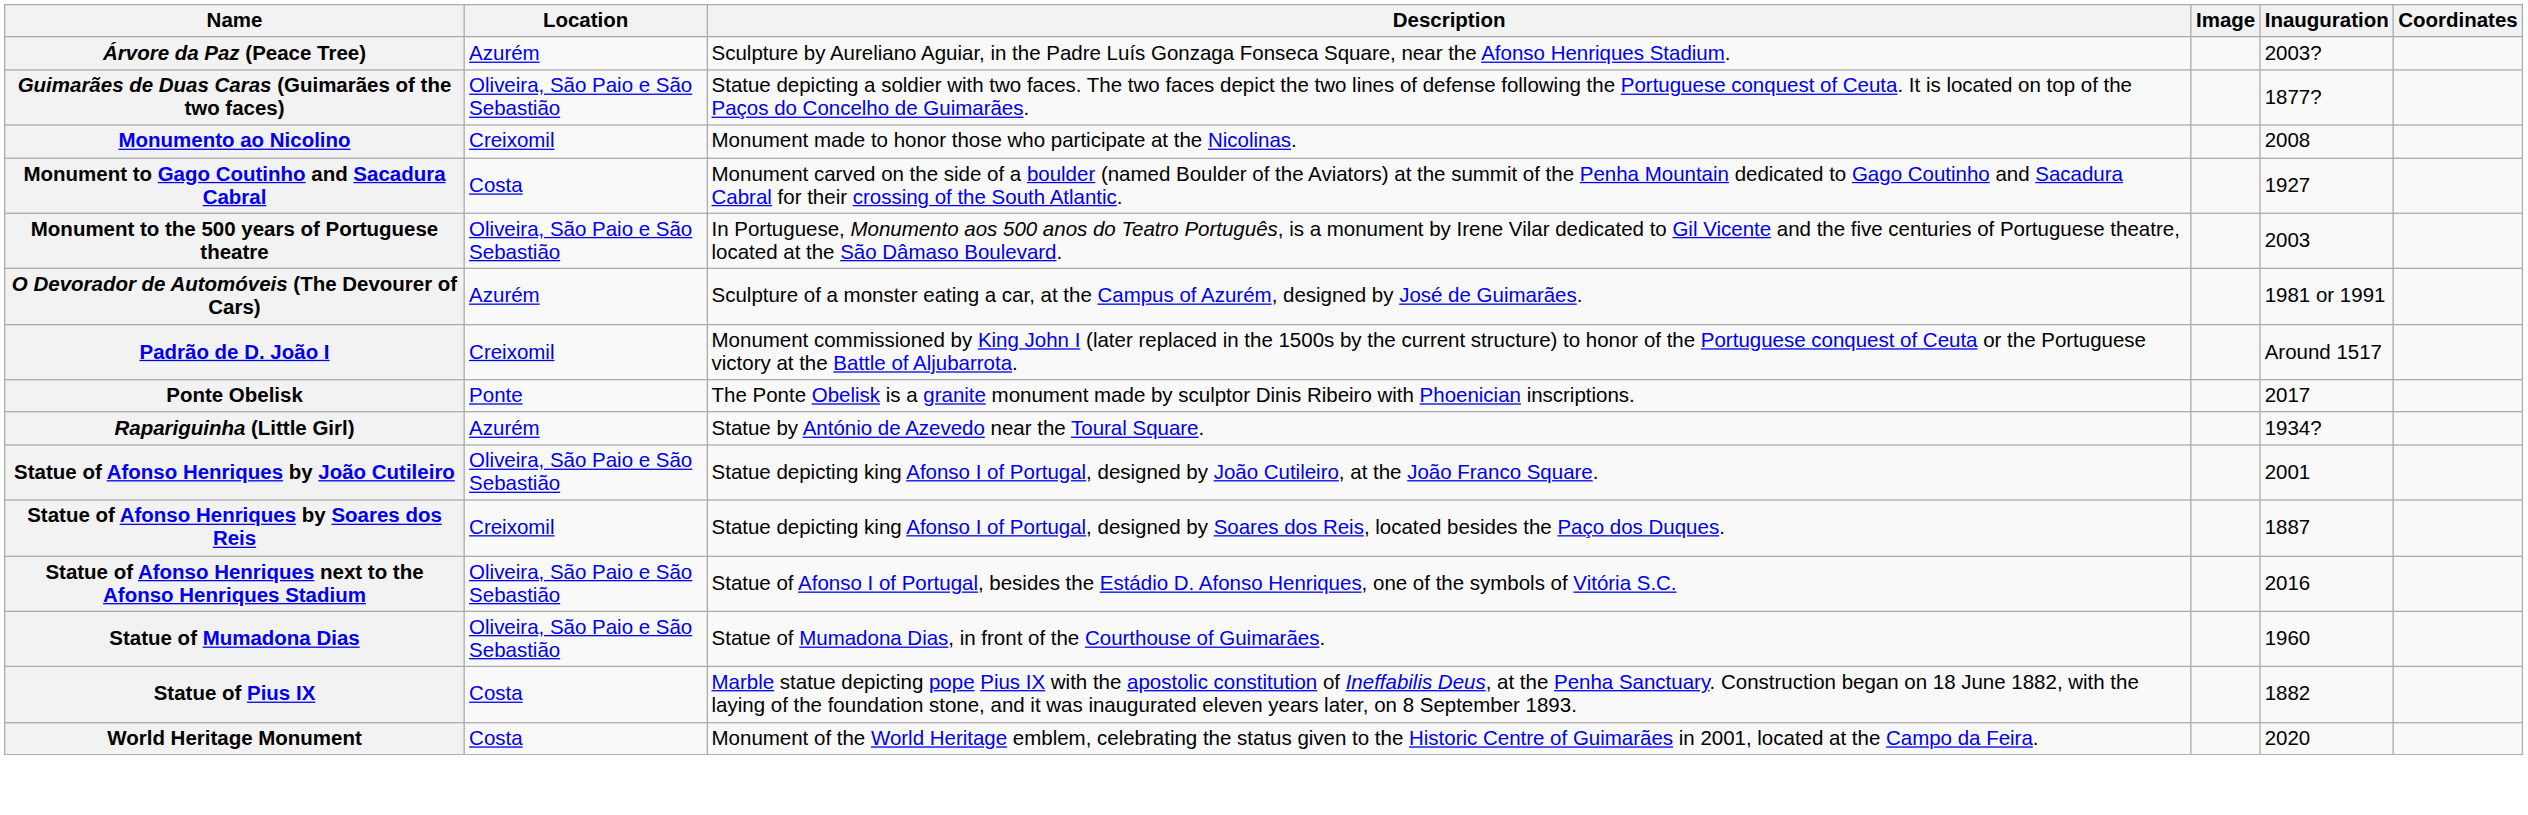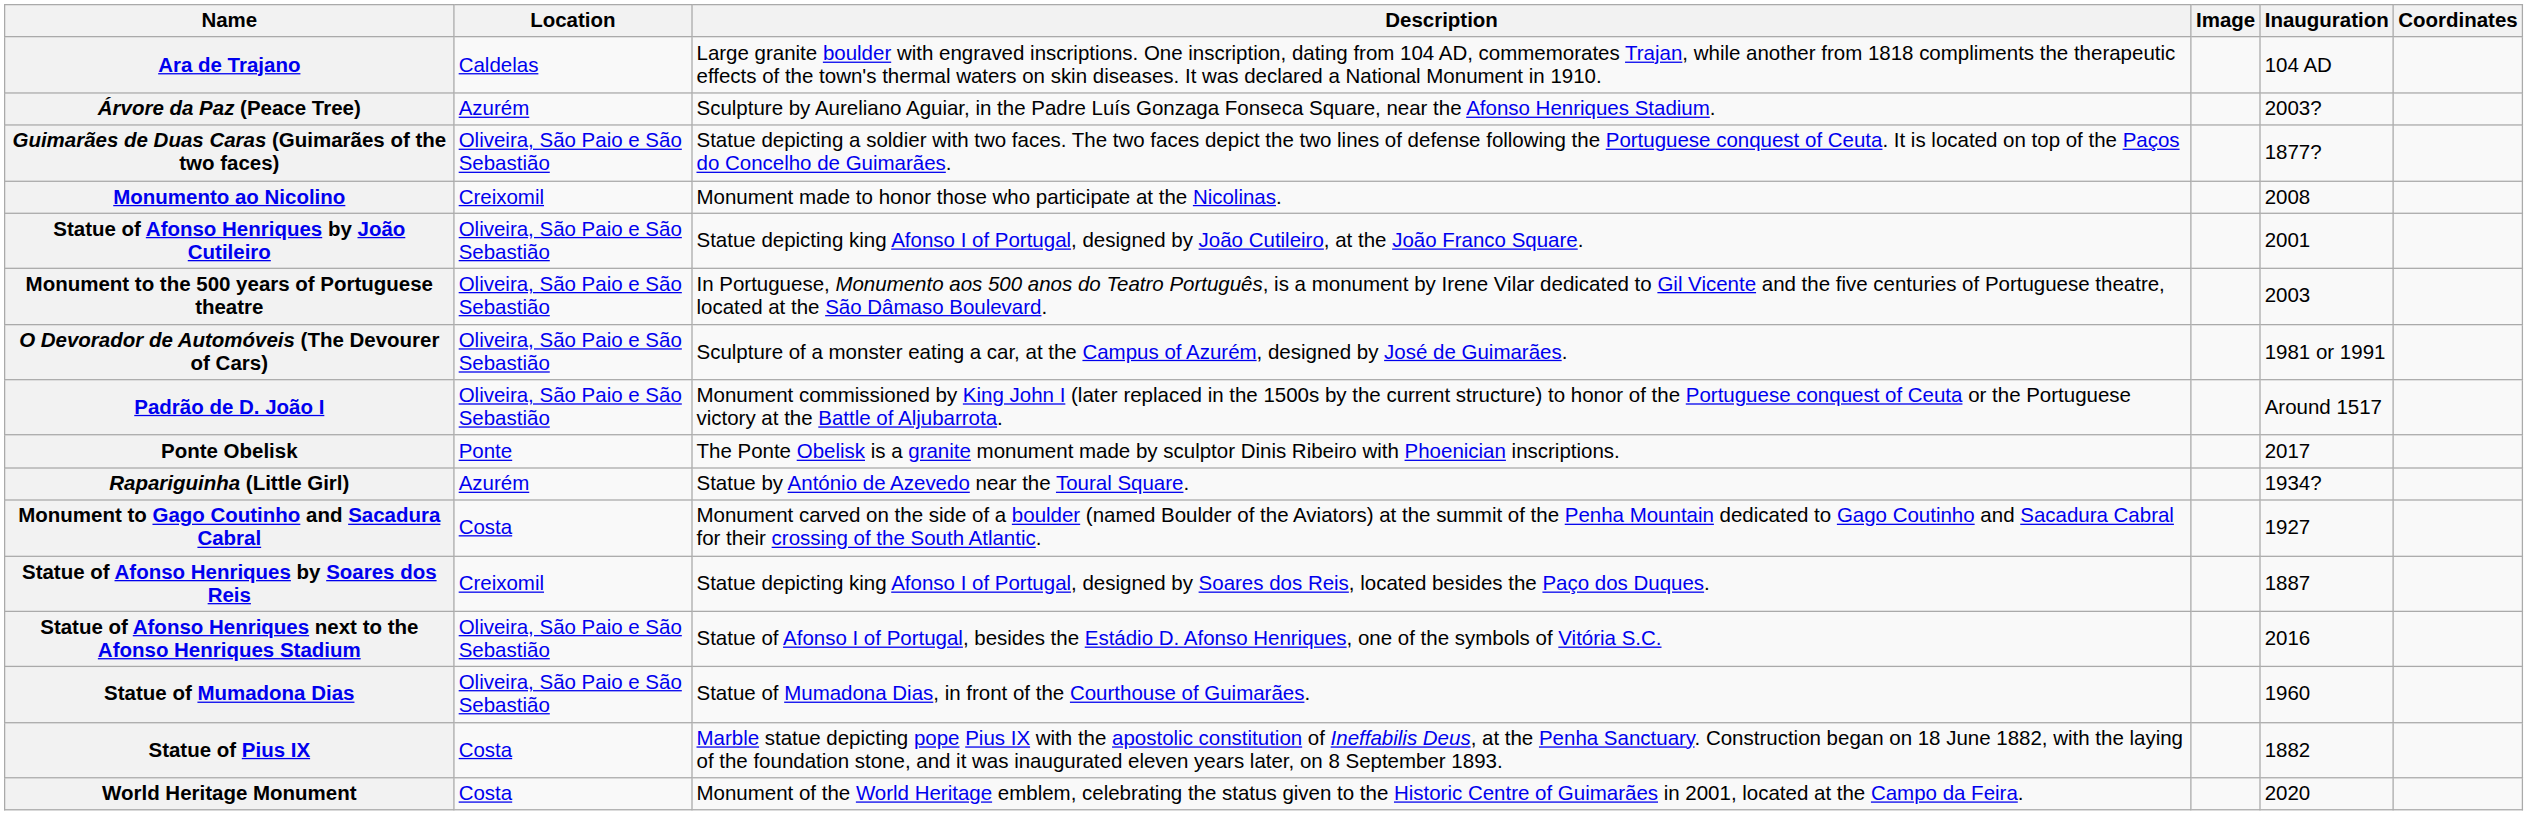+ row: Ara de Trajano | Caldelas | Large granite boulder with engraved inscriptions. One inscription, dating from 104 AD, commemorates Trajan, while another from 1818 compliments the therapeutic effects of the town's thermal waters on skin diseases. It was declared a National Monument in 1910. | 104 AD
rows swapped: Monument to Gago Coutinho and Sacadura Cabral <-> Statue of Afonso Henriques by João Cutileiro
O Devorador de Automóveis (The Devourer of Cars) | Location: Azurém -> Oliveira, São Paio e São Sebastião
Padrão de D. João I | Location: Creixomil -> Oliveira, São Paio e São Sebastião
